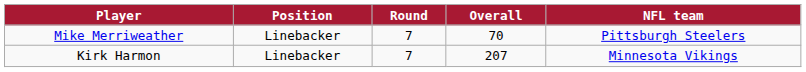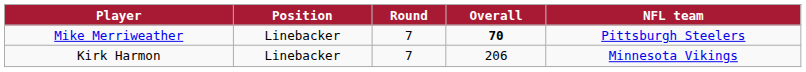Mike Merriweather | Overall: normal -> bold
Kirk Harmon | Overall: 207 -> 206
